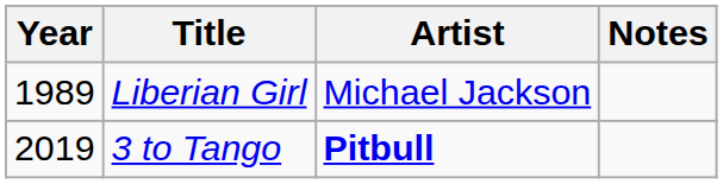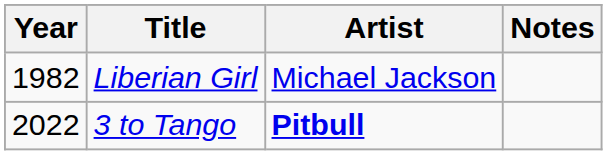Liberian Girl | Year: 1989 -> 1982
3 to Tango | Year: 2019 -> 2022
